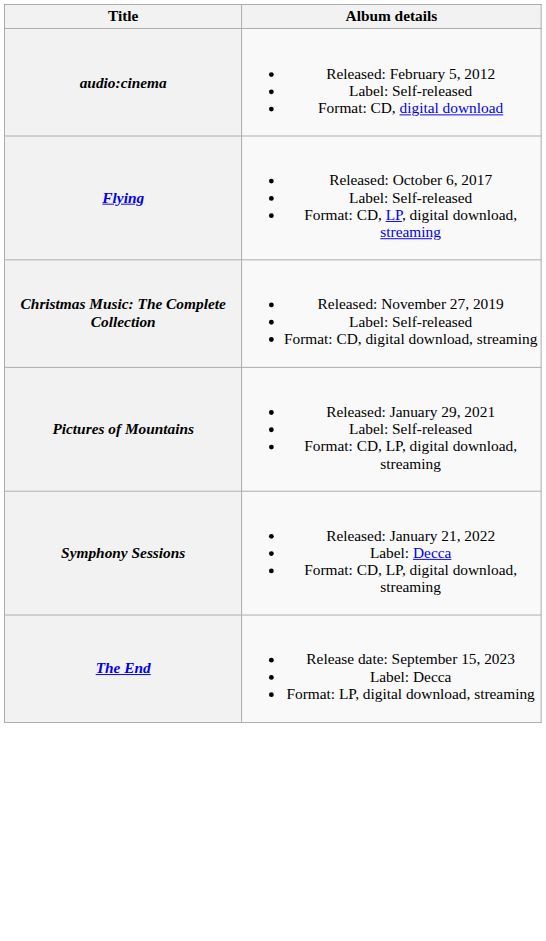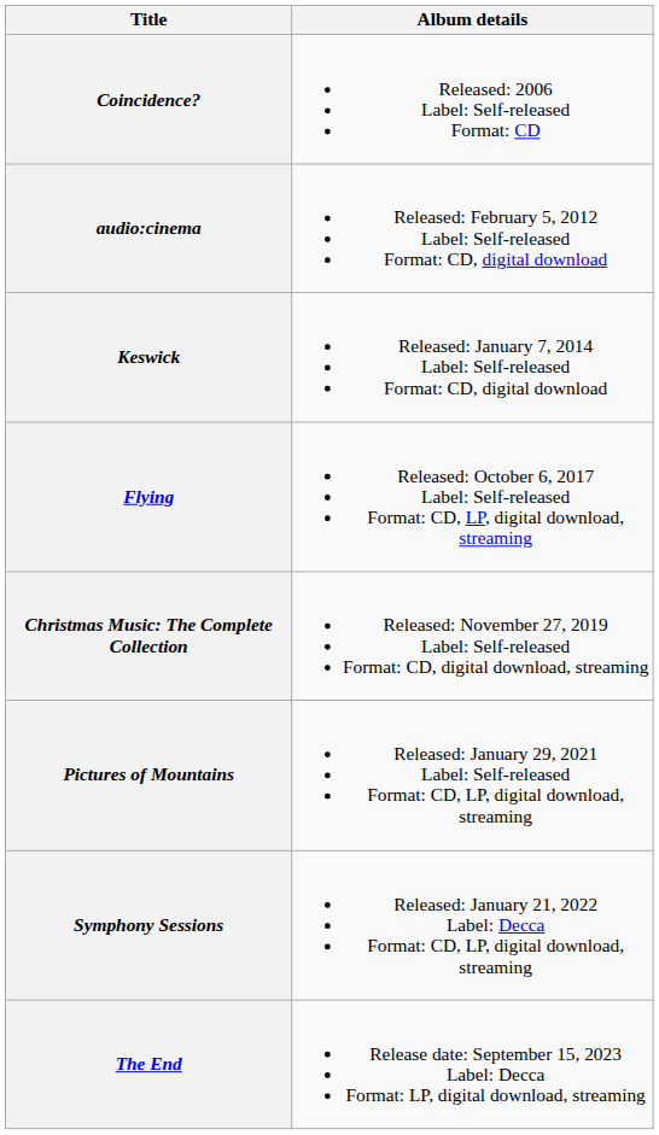+ row: Coincidence? | Released: 2006 Label: Self-released Format: CD
+ row: Keswick | Released: January 7, 2014 Label: Self-released Format: CD, digital download
